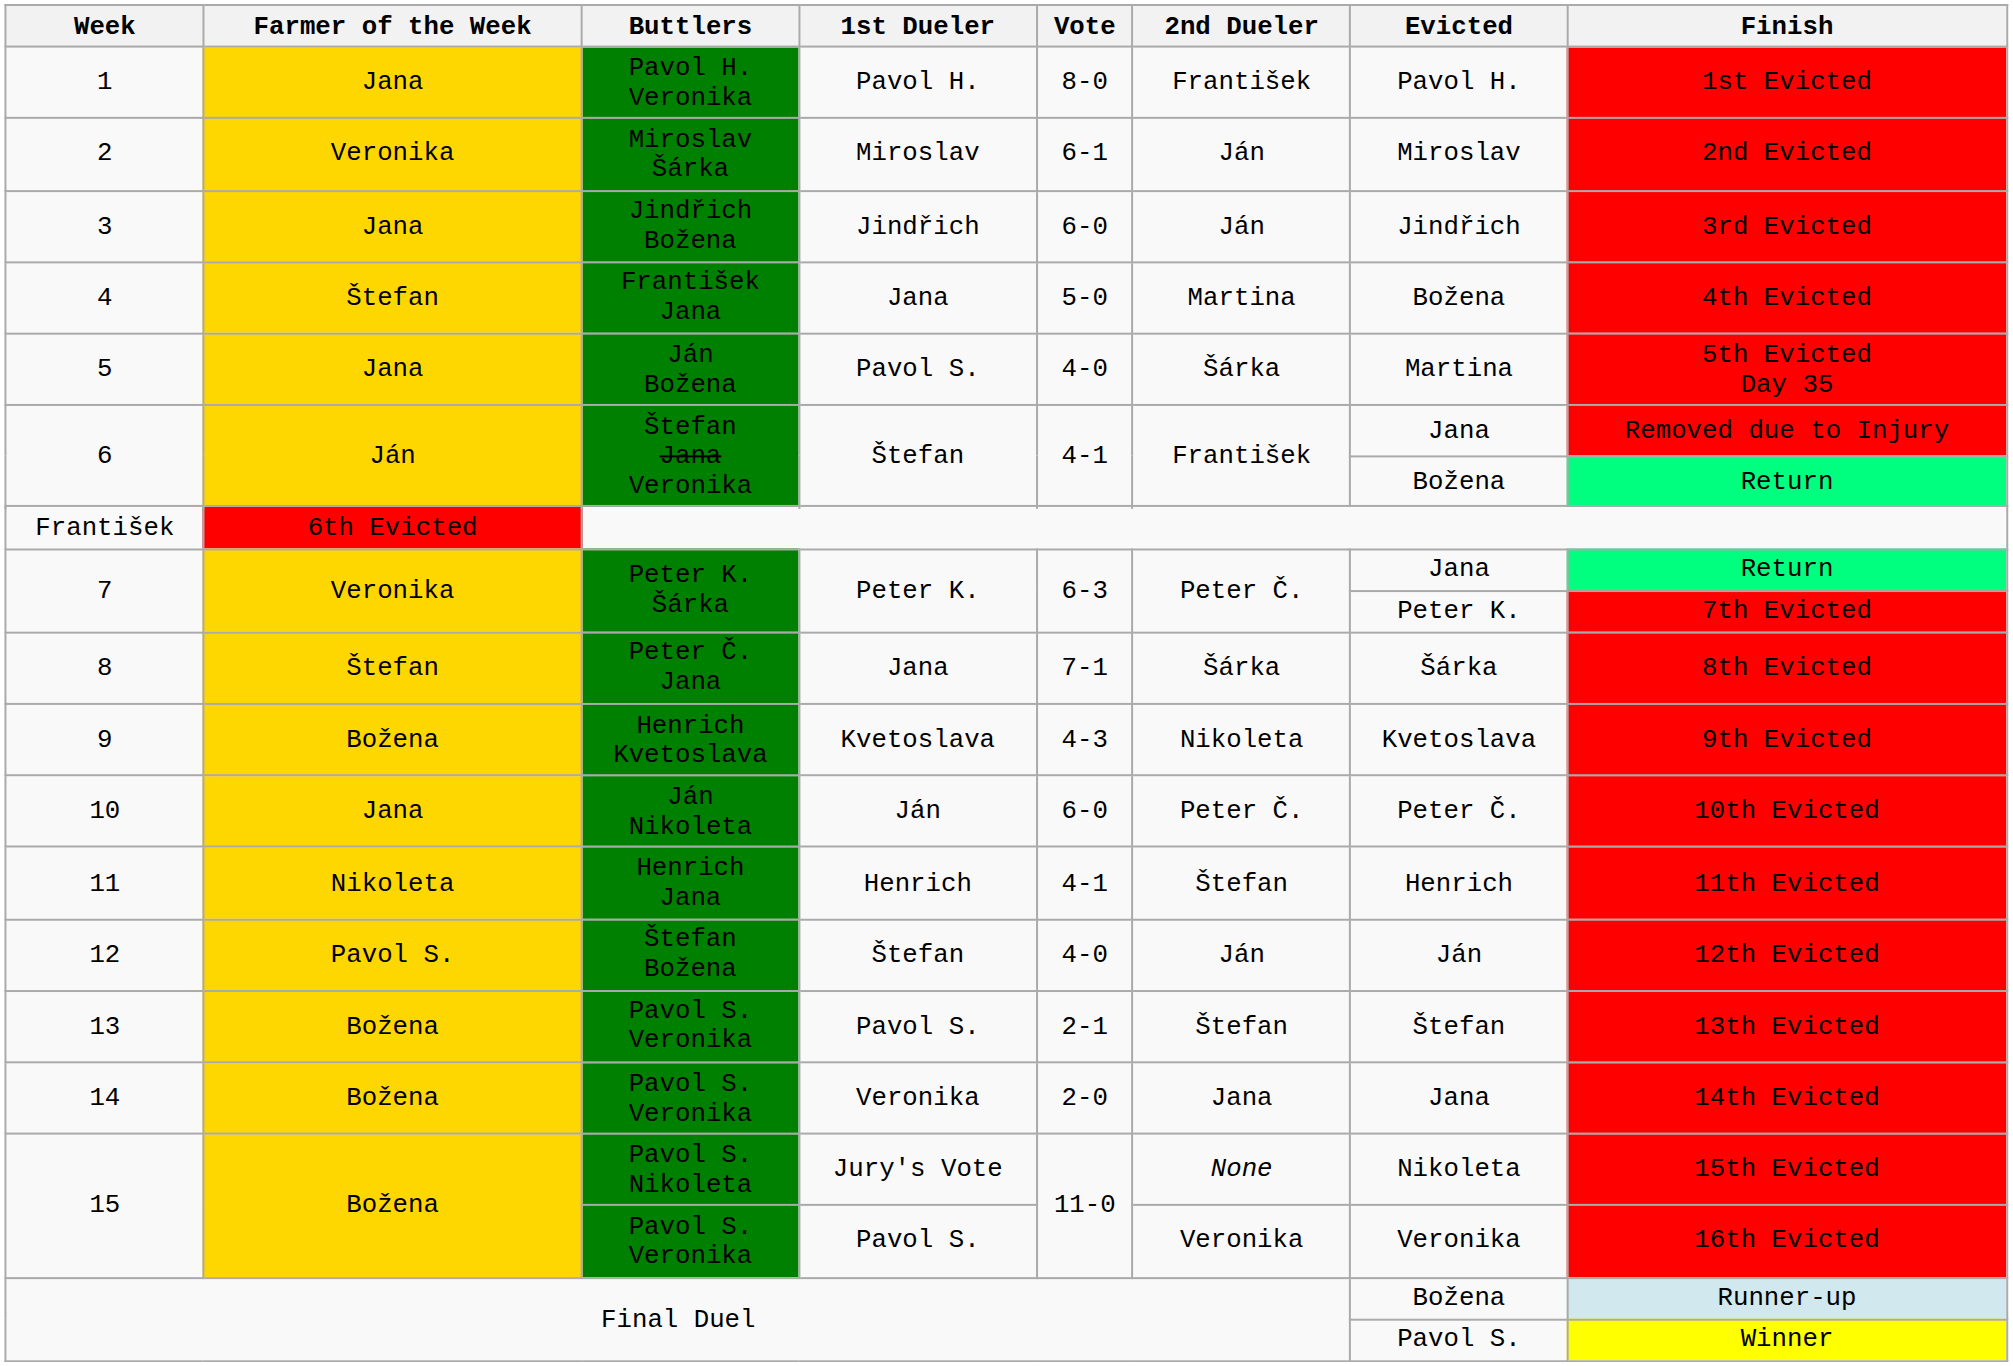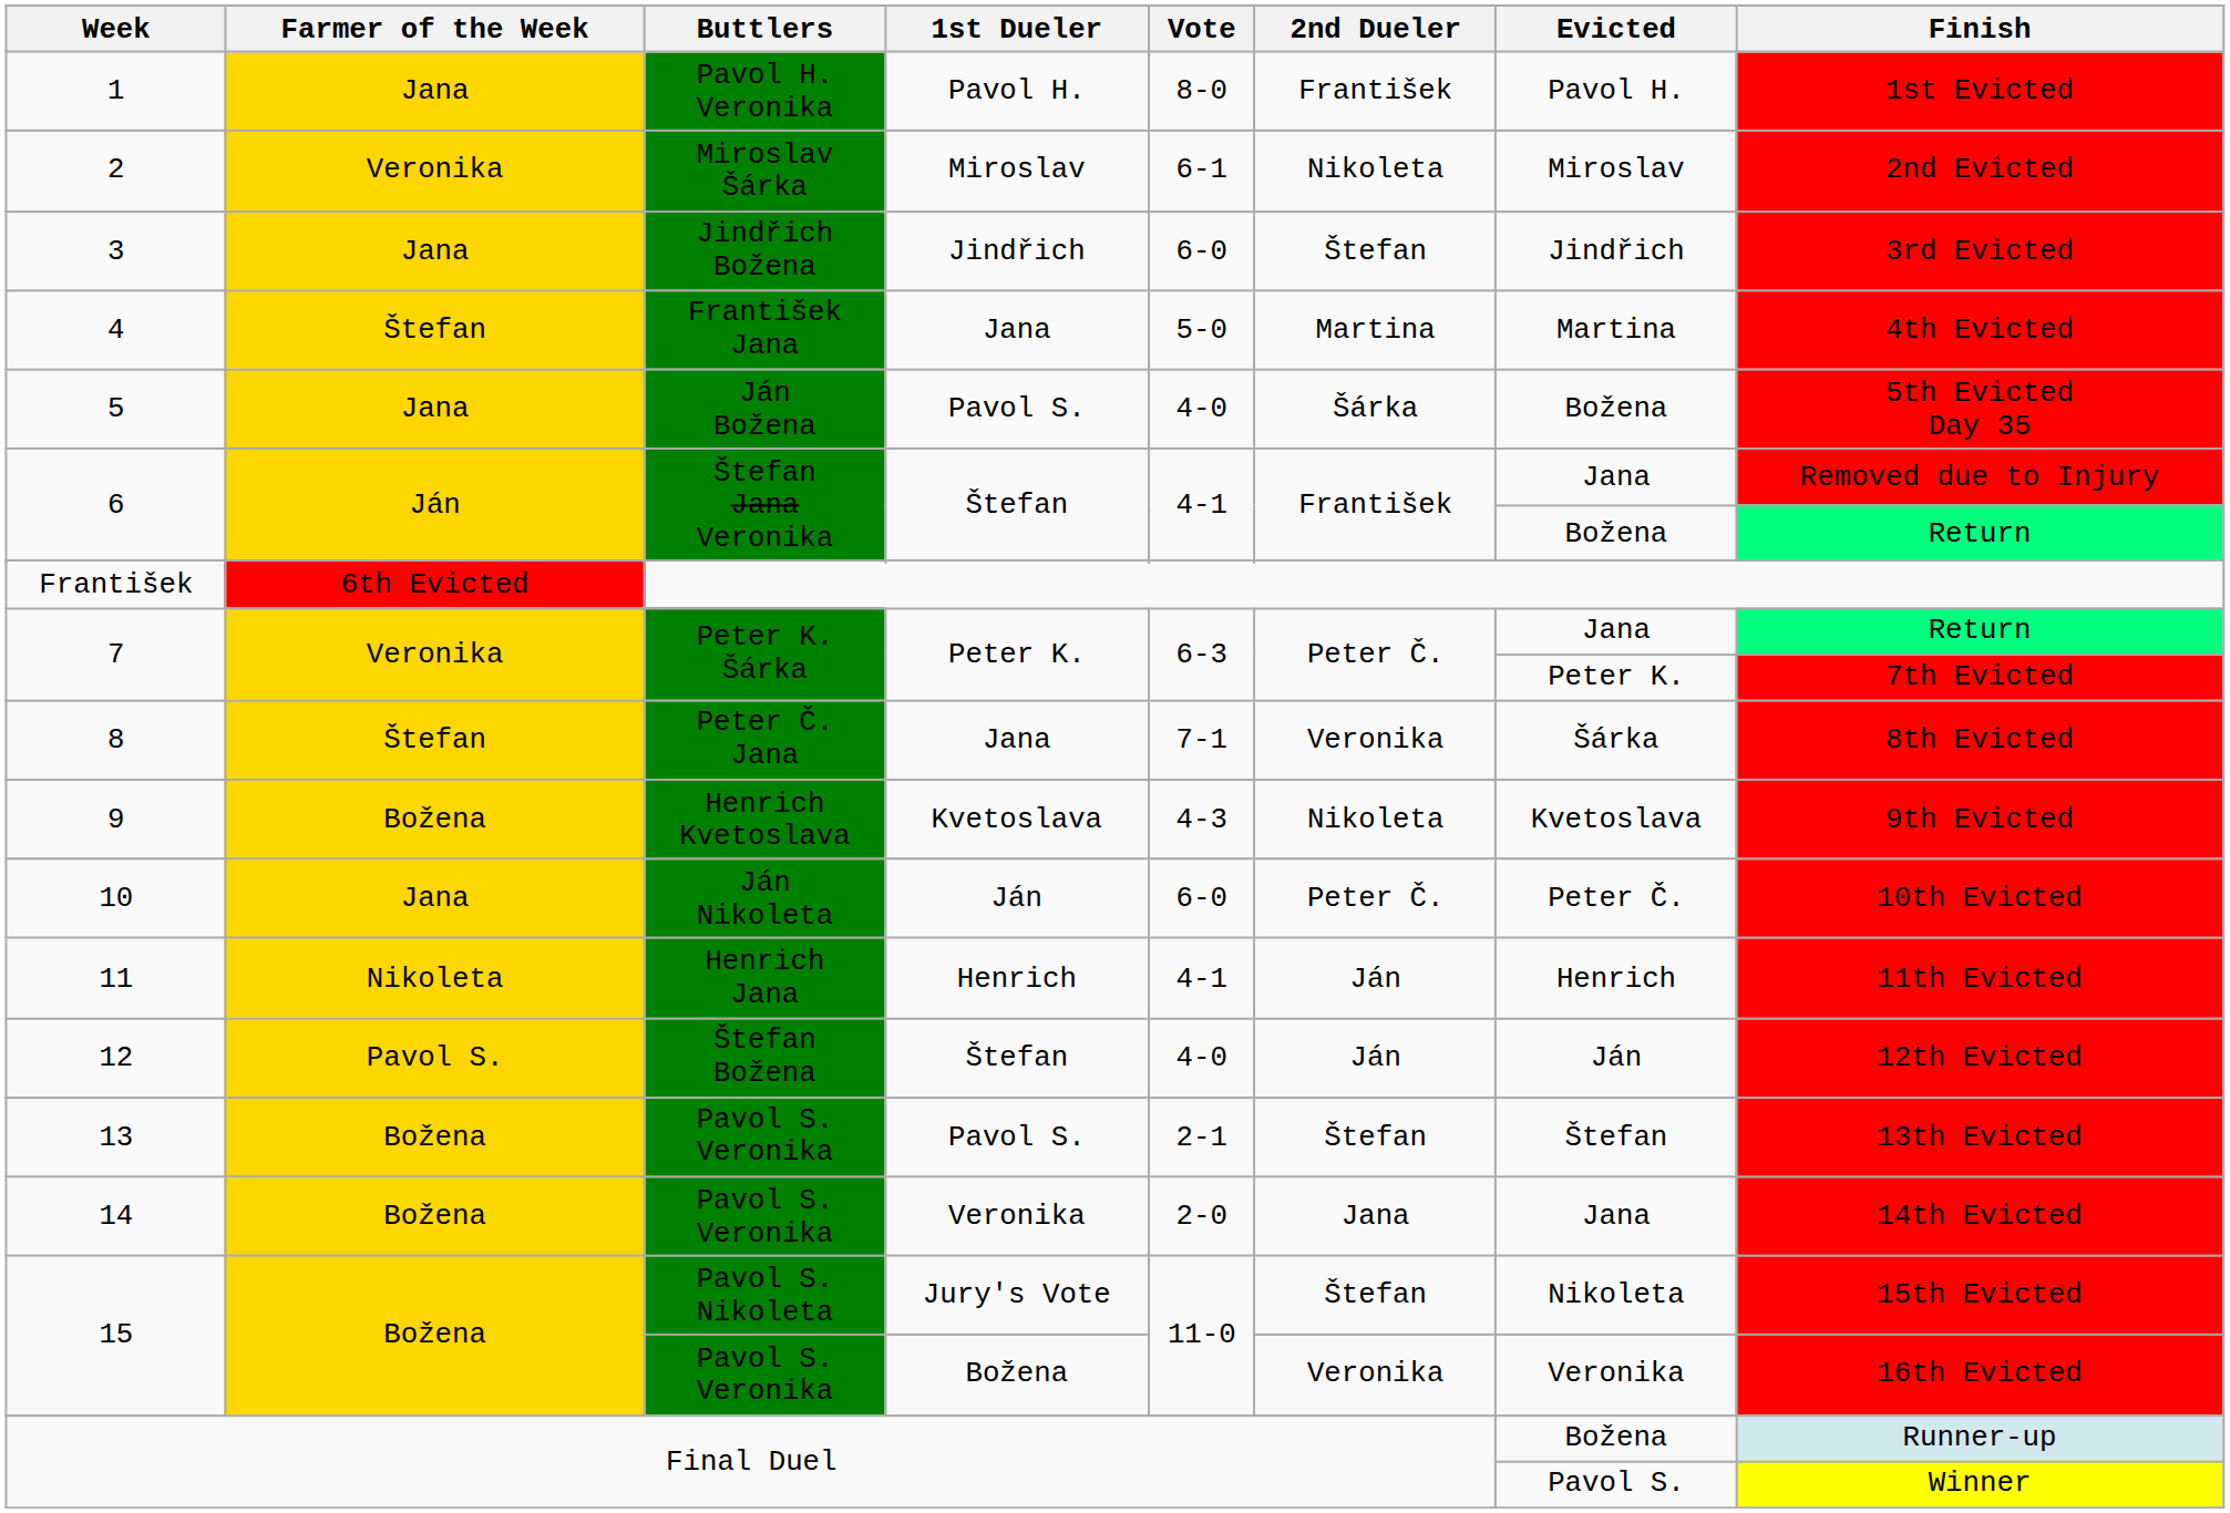2 | 2nd Dueler: Ján -> Nikoleta
3 | 2nd Dueler: Ján -> Štefan
4 | Evicted: Božena -> Martina
5 | Evicted: Martina -> Božena
8 | 2nd Dueler: Šárka -> Veronika
11 | 2nd Dueler: Štefan -> Ján
15 / Pavol S. Nikoleta | 2nd Dueler: None -> Štefan
15 / Pavol S. Veronika | 1st Dueler: Pavol S. -> Božena
